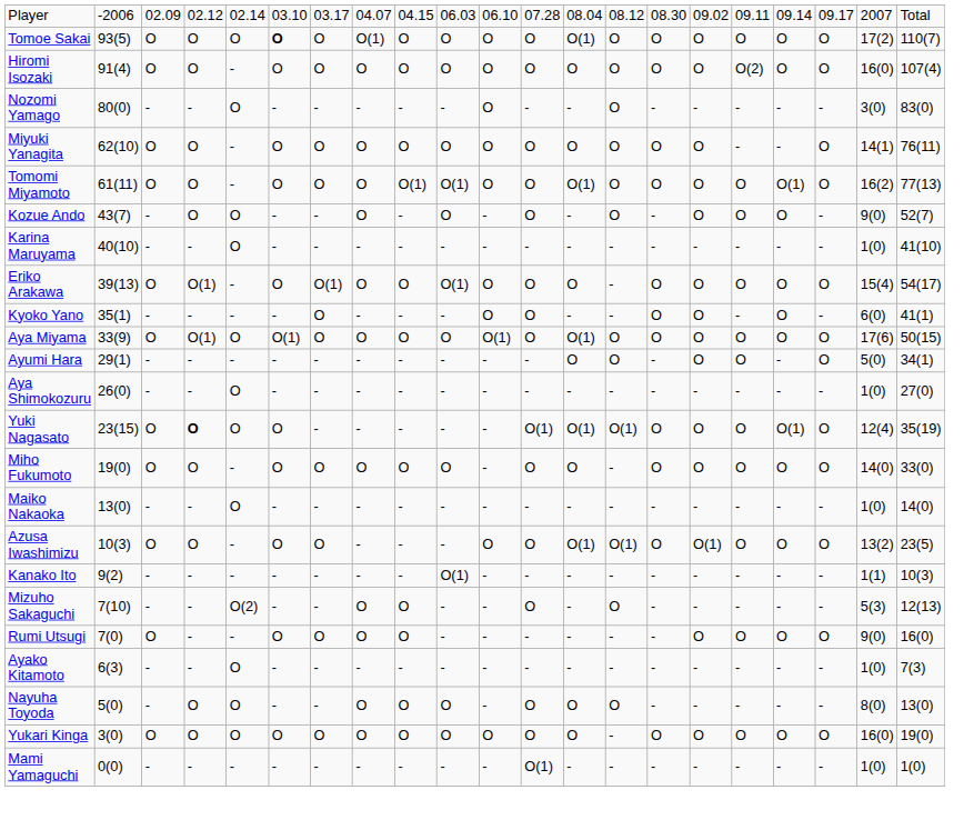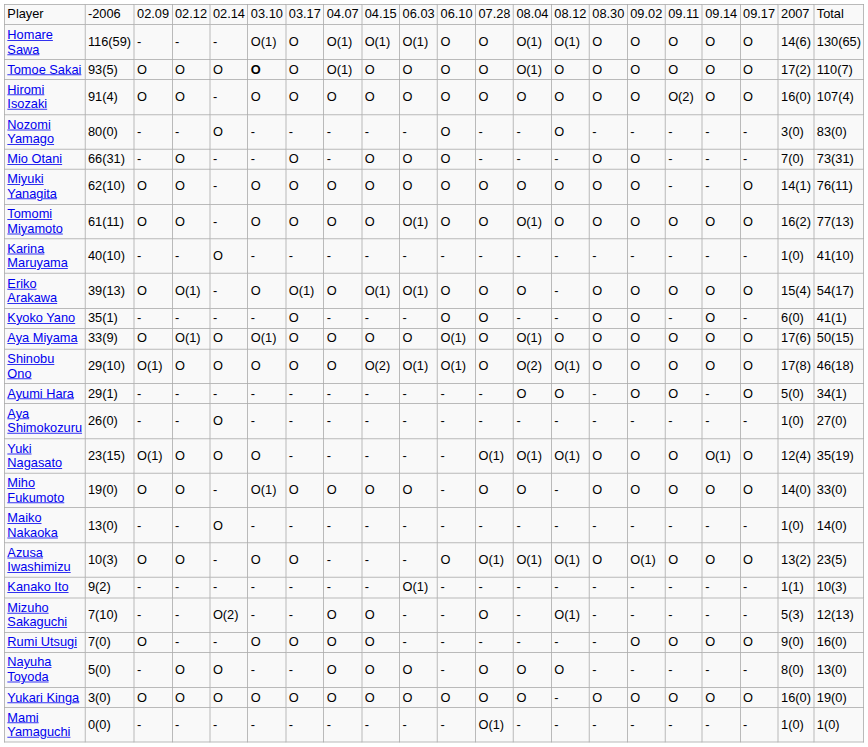+ row: Homare Sawa | 116(59) | - | - | - | O(1) | O | O(1) | O(1) | O(1) | O | O | O(1) | O(1) | O | O | O | O | O | 14(6) | 130(65)
+ row: Mio Otani | 66(31) | - | O | - | - | O | - | O | O | O | - | - | - | O | O | - | - | - | 7(0) | 73(31)
Tomomi Miyamoto | column 9: O(1) -> O
Tomomi Miyamoto | column 18: O(1) -> O
- row: Kozue Ando | 43(7) | - | O | O | - | - | O | - | O | - | O | - | O | - | O | O | O | - | 9(0) | 52(7)
Eriko Arakawa | column 9: O -> O(1)
+ row: Shinobu Ono | 29(10) | O(1) | O | O | O | O | O | O(2) | O(1) | O(1) | O | O(2) | O(1) | O | O | O | O | O | 17(8) | 46(18)
Yuki Nagasato | column 3: O -> O(1)
Yuki Nagasato | column 4: bold -> normal
Miho Fukumoto | column 6: O -> O(1)
Azusa Iwashimizu | column 12: O -> O(1)
Mizuho Sakaguchi | column 14: O -> O(1)
- row: Ayako Kitamoto | 6(3) | - | - | O | - | - | - | - | - | - | - | - | - | - | - | - | - | - | 1(0) | 7(3)
